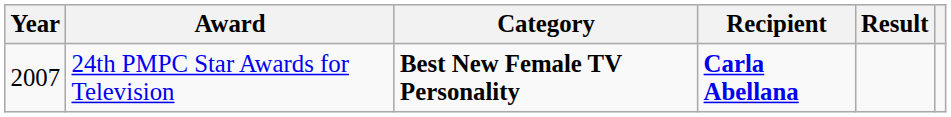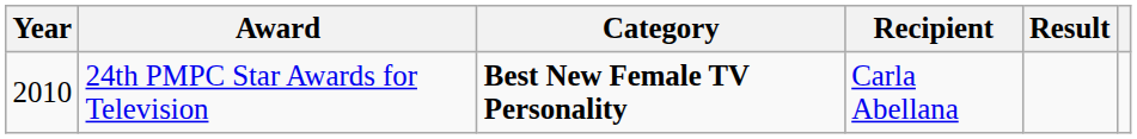24th PMPC Star Awards for Television | Year: 2007 -> 2010
24th PMPC Star Awards for Television | Recipient: bold -> normal
